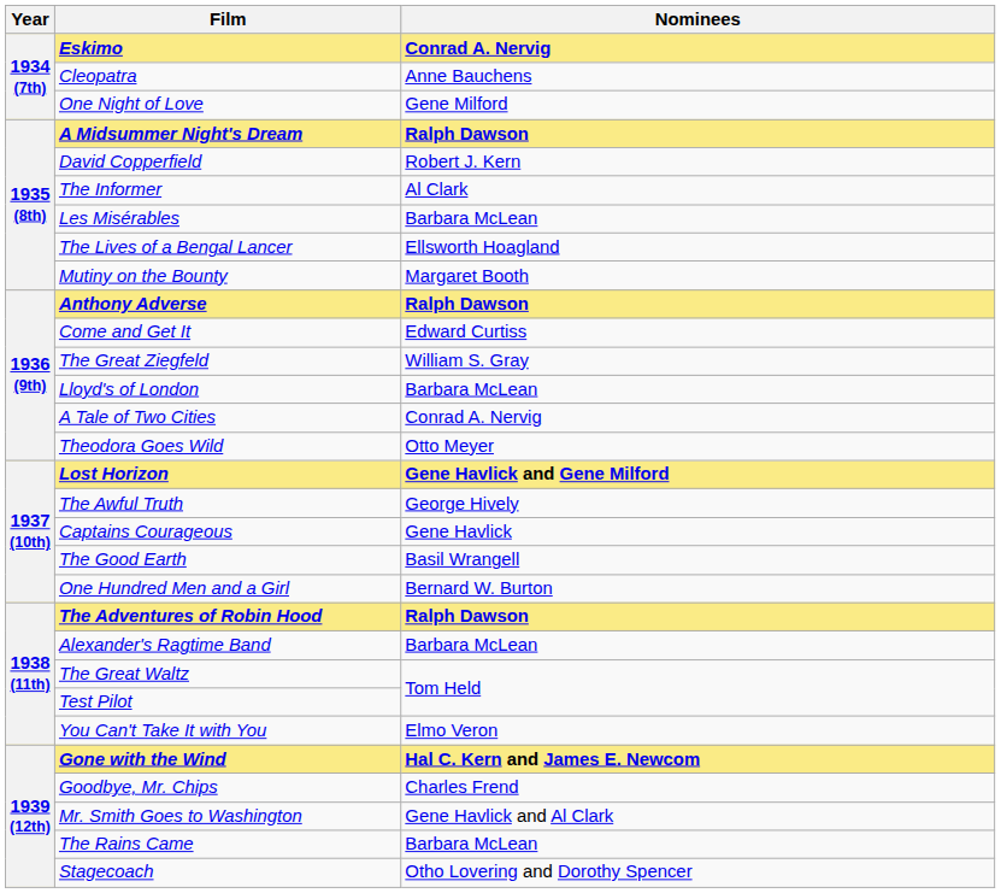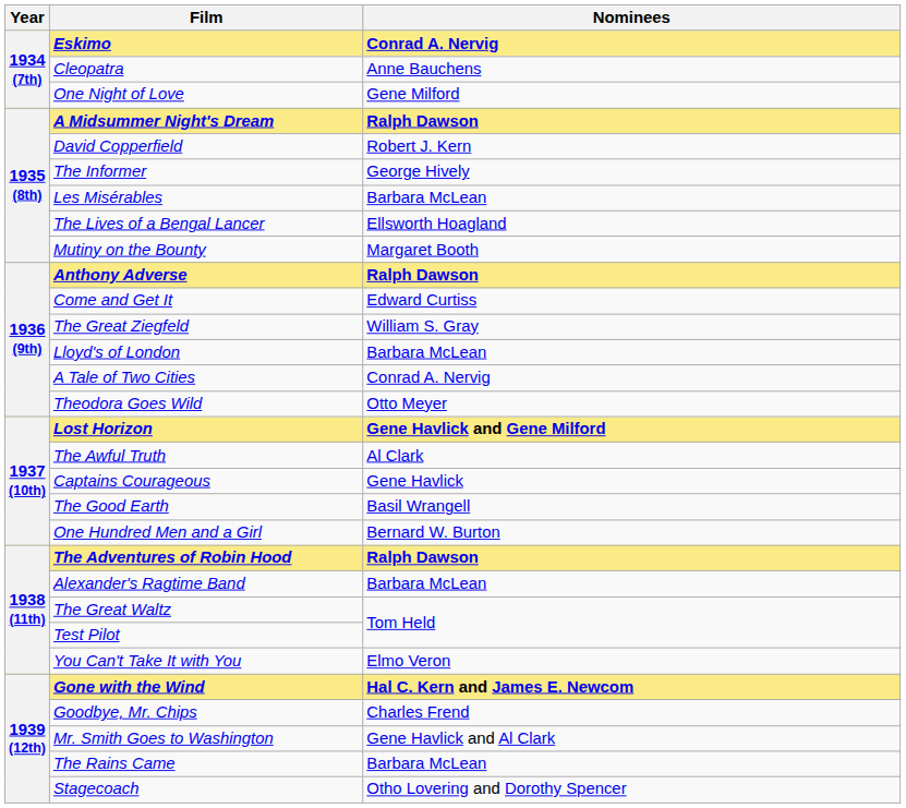The Informer | Nominees: Al Clark -> George Hively
The Awful Truth | Nominees: George Hively -> Al Clark
